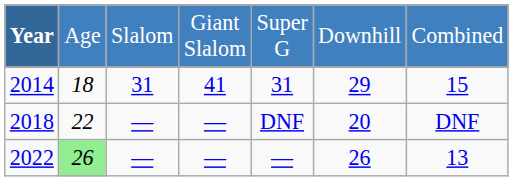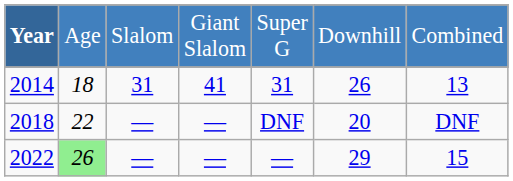2014 | column 6: 29 -> 26
2014 | column 7: 15 -> 13
2022 | column 6: 26 -> 29
2022 | column 7: 13 -> 15
